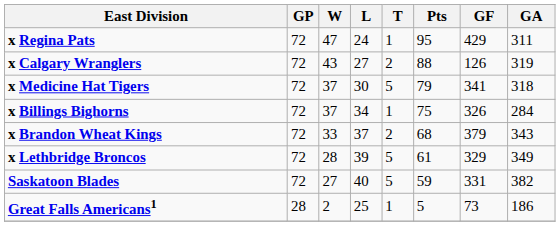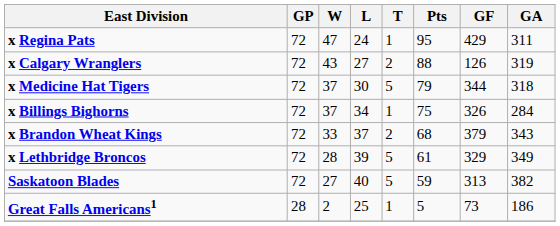x Medicine Hat Tigers | GF: 341 -> 344
Saskatoon Blades | GF: 331 -> 313
